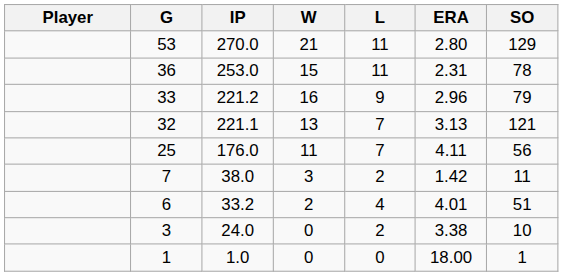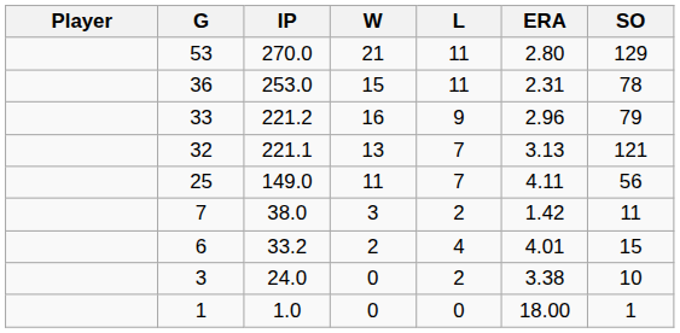25 | IP: 176.0 -> 149.0
6 | SO: 51 -> 15
